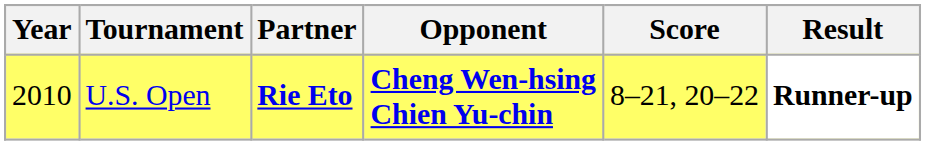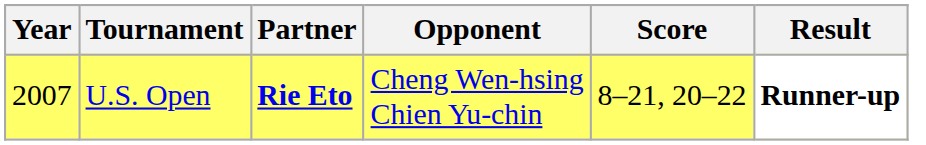U.S. Open | Year: 2010 -> 2007
U.S. Open | Opponent: bold -> normal
